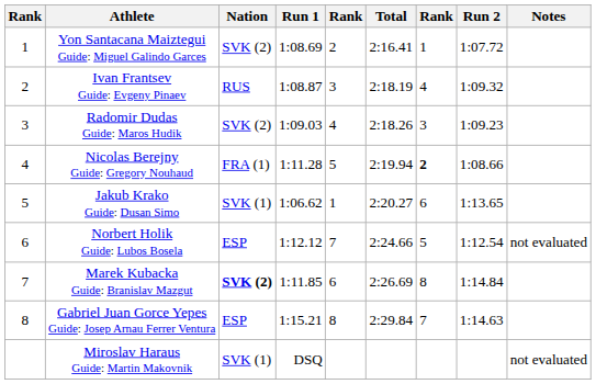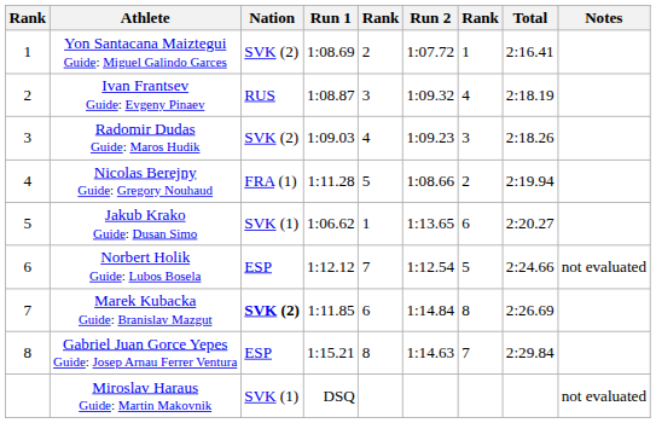columns swapped: Run 2 <-> Total
Nicolas Berejny Guide: Gregory Nouhaud | column 7: bold -> normal
